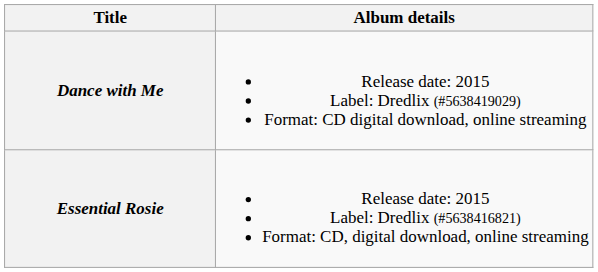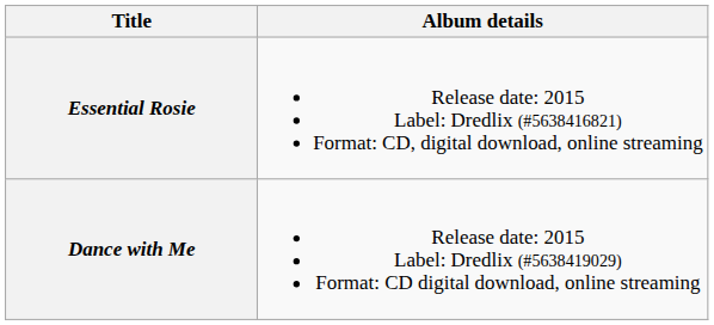rows swapped: Essential Rosie <-> Dance with Me
